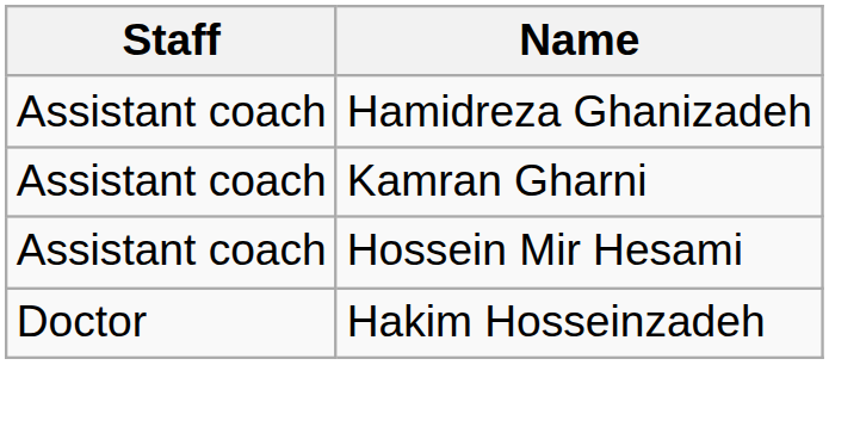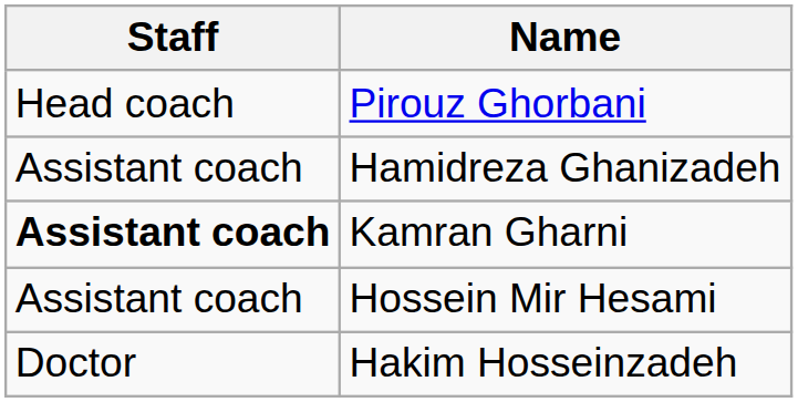+ row: Head coach | Pirouz Ghorbani
Kamran Gharni | Staff: normal -> bold
